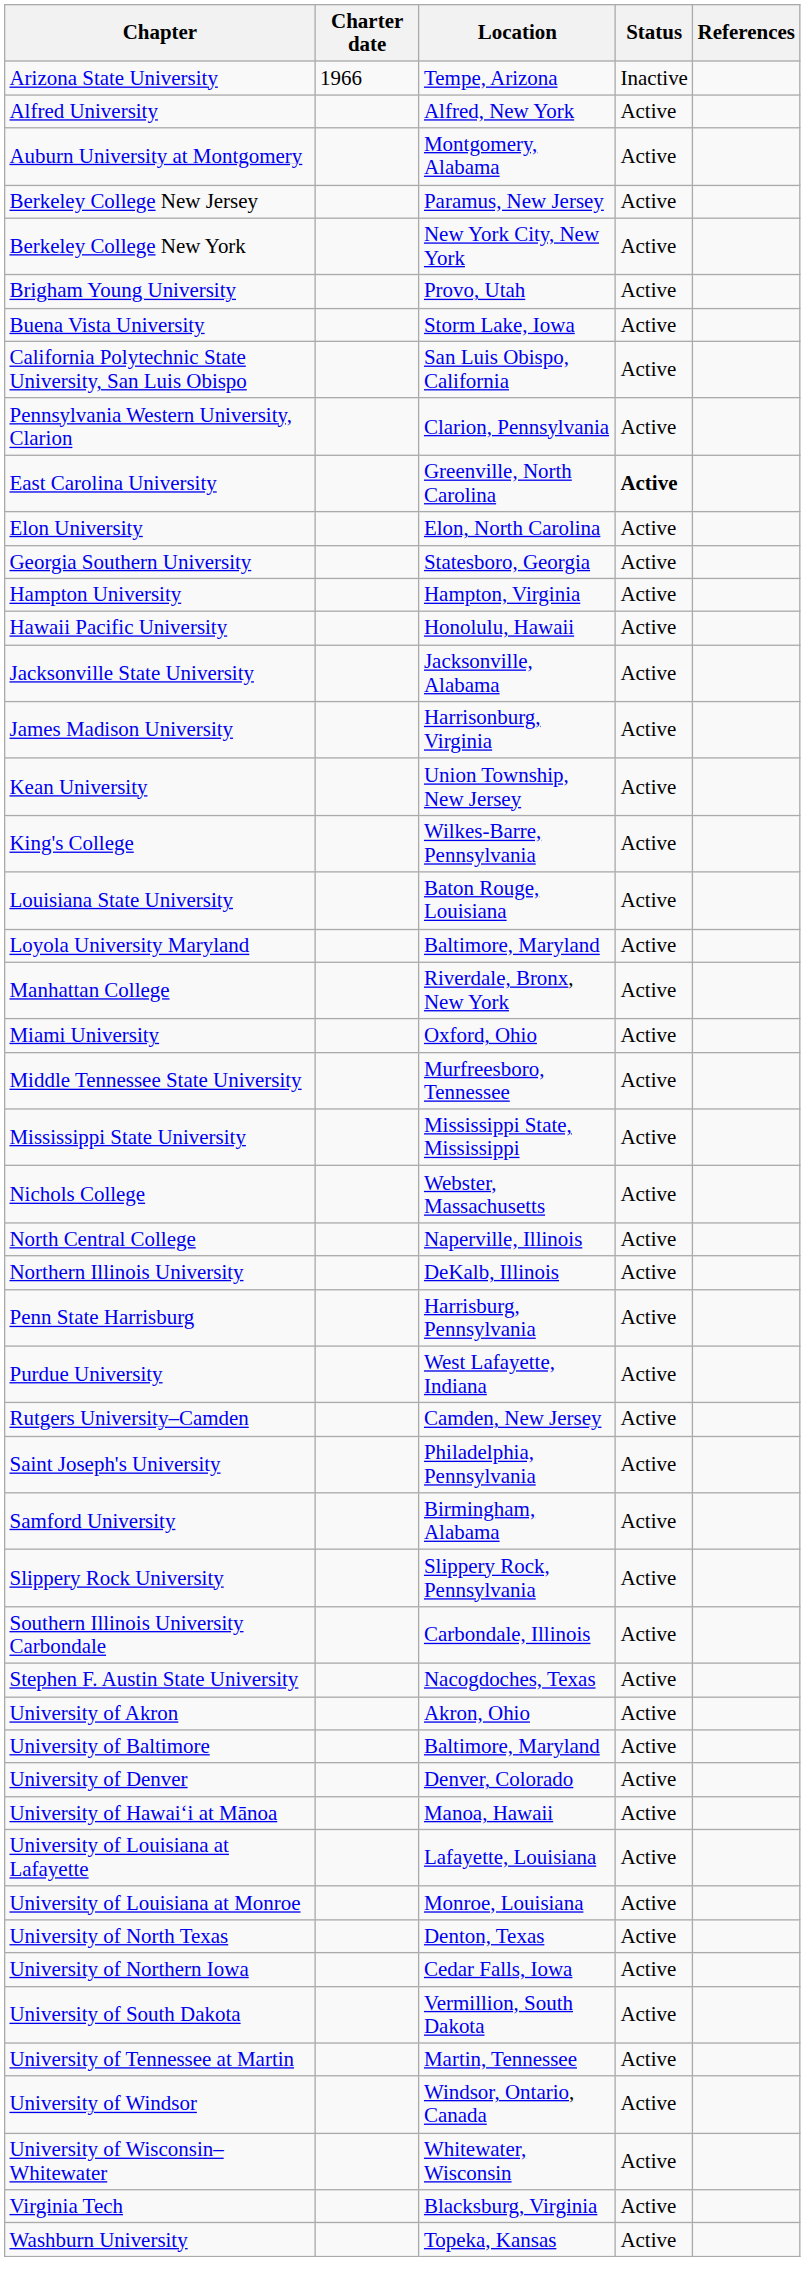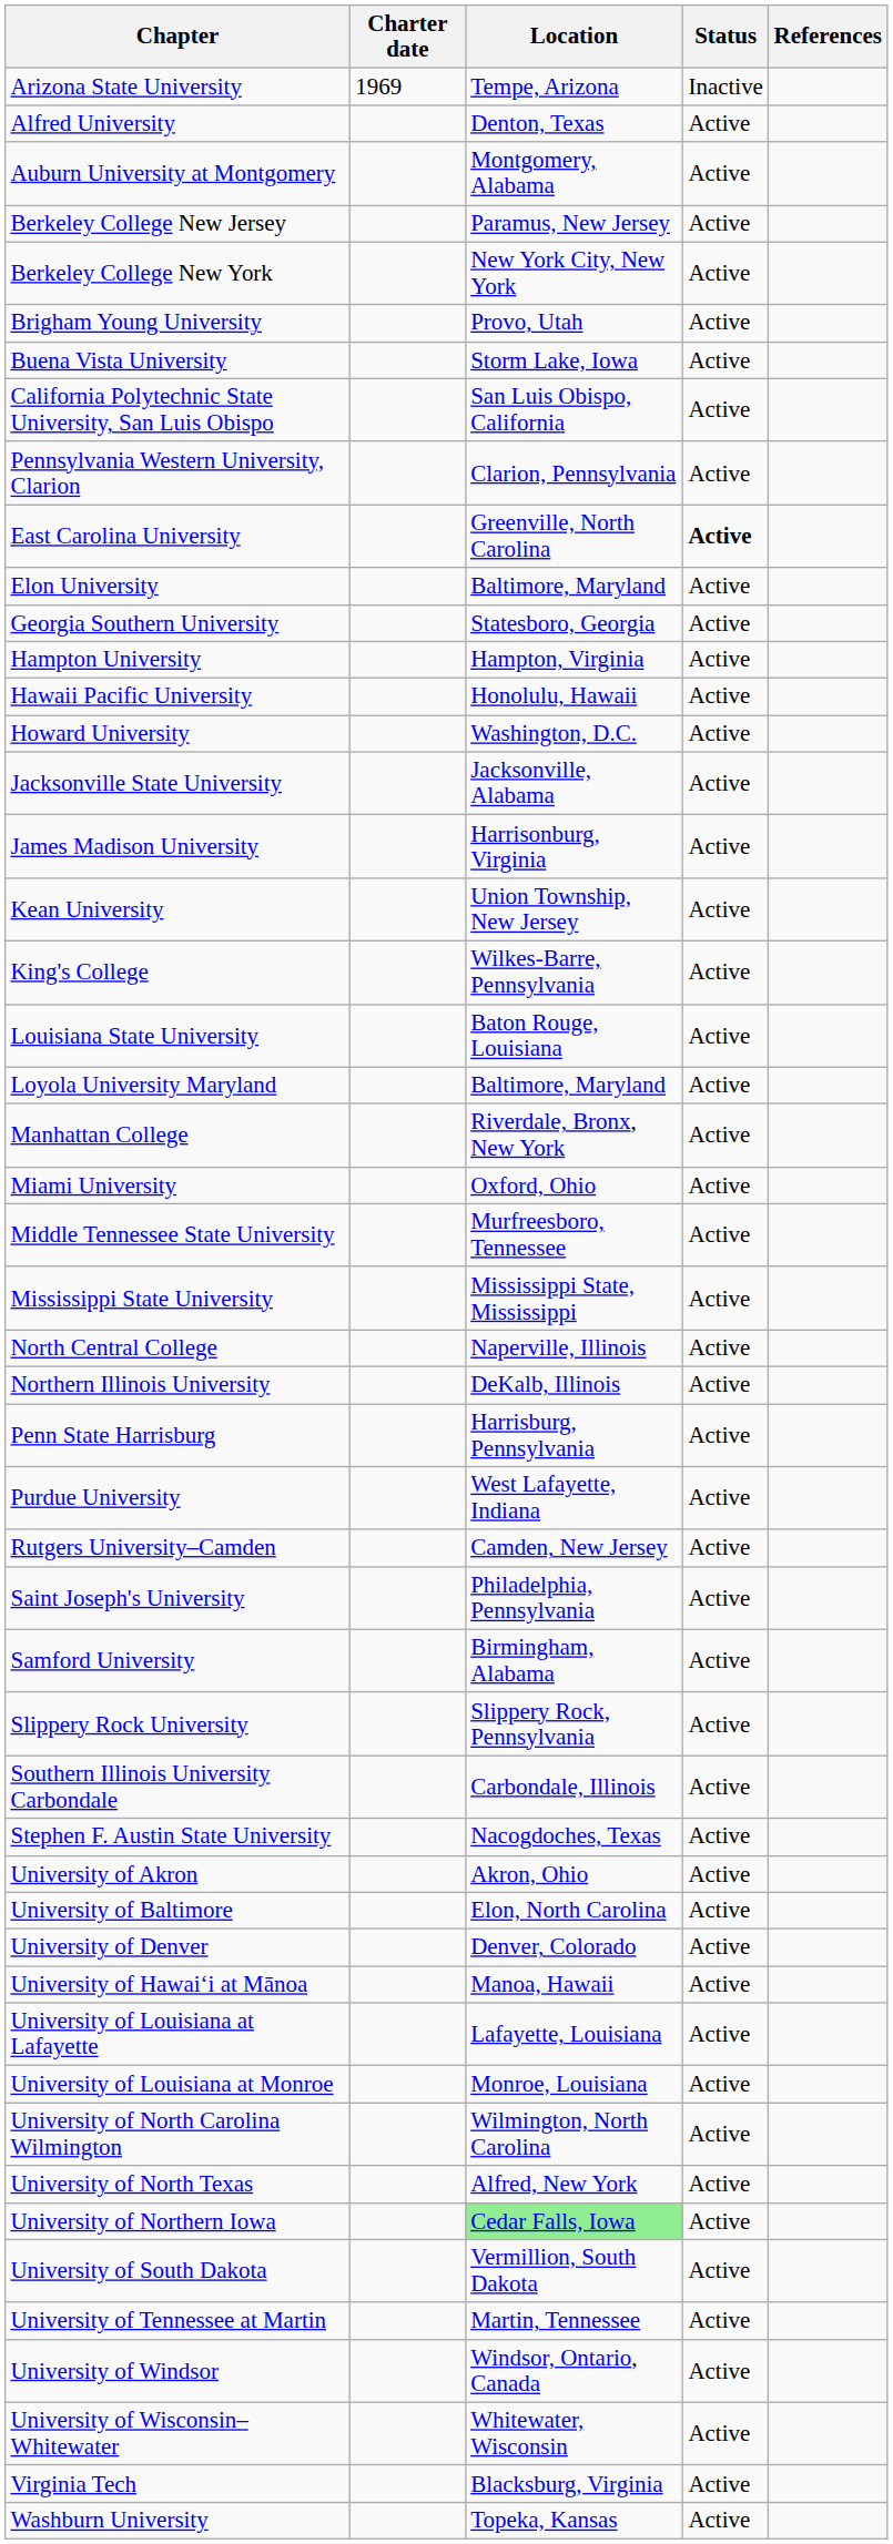Arizona State University | Charter date: 1966 -> 1969
Alfred University | Location: Alfred, New York -> Denton, Texas
Elon University | Location: Elon, North Carolina -> Baltimore, Maryland
+ row: Howard University | Washington, D.C. | Active
- row: Nichols College | Webster, Massachusetts | Active
University of Baltimore | Location: Baltimore, Maryland -> Elon, North Carolina
+ row: University of North Carolina Wilmington | Wilmington, North Carolina | Active
University of North Texas | Location: Denton, Texas -> Alfred, New York
University of Northern Iowa | Location: no background -> lightgreen background
